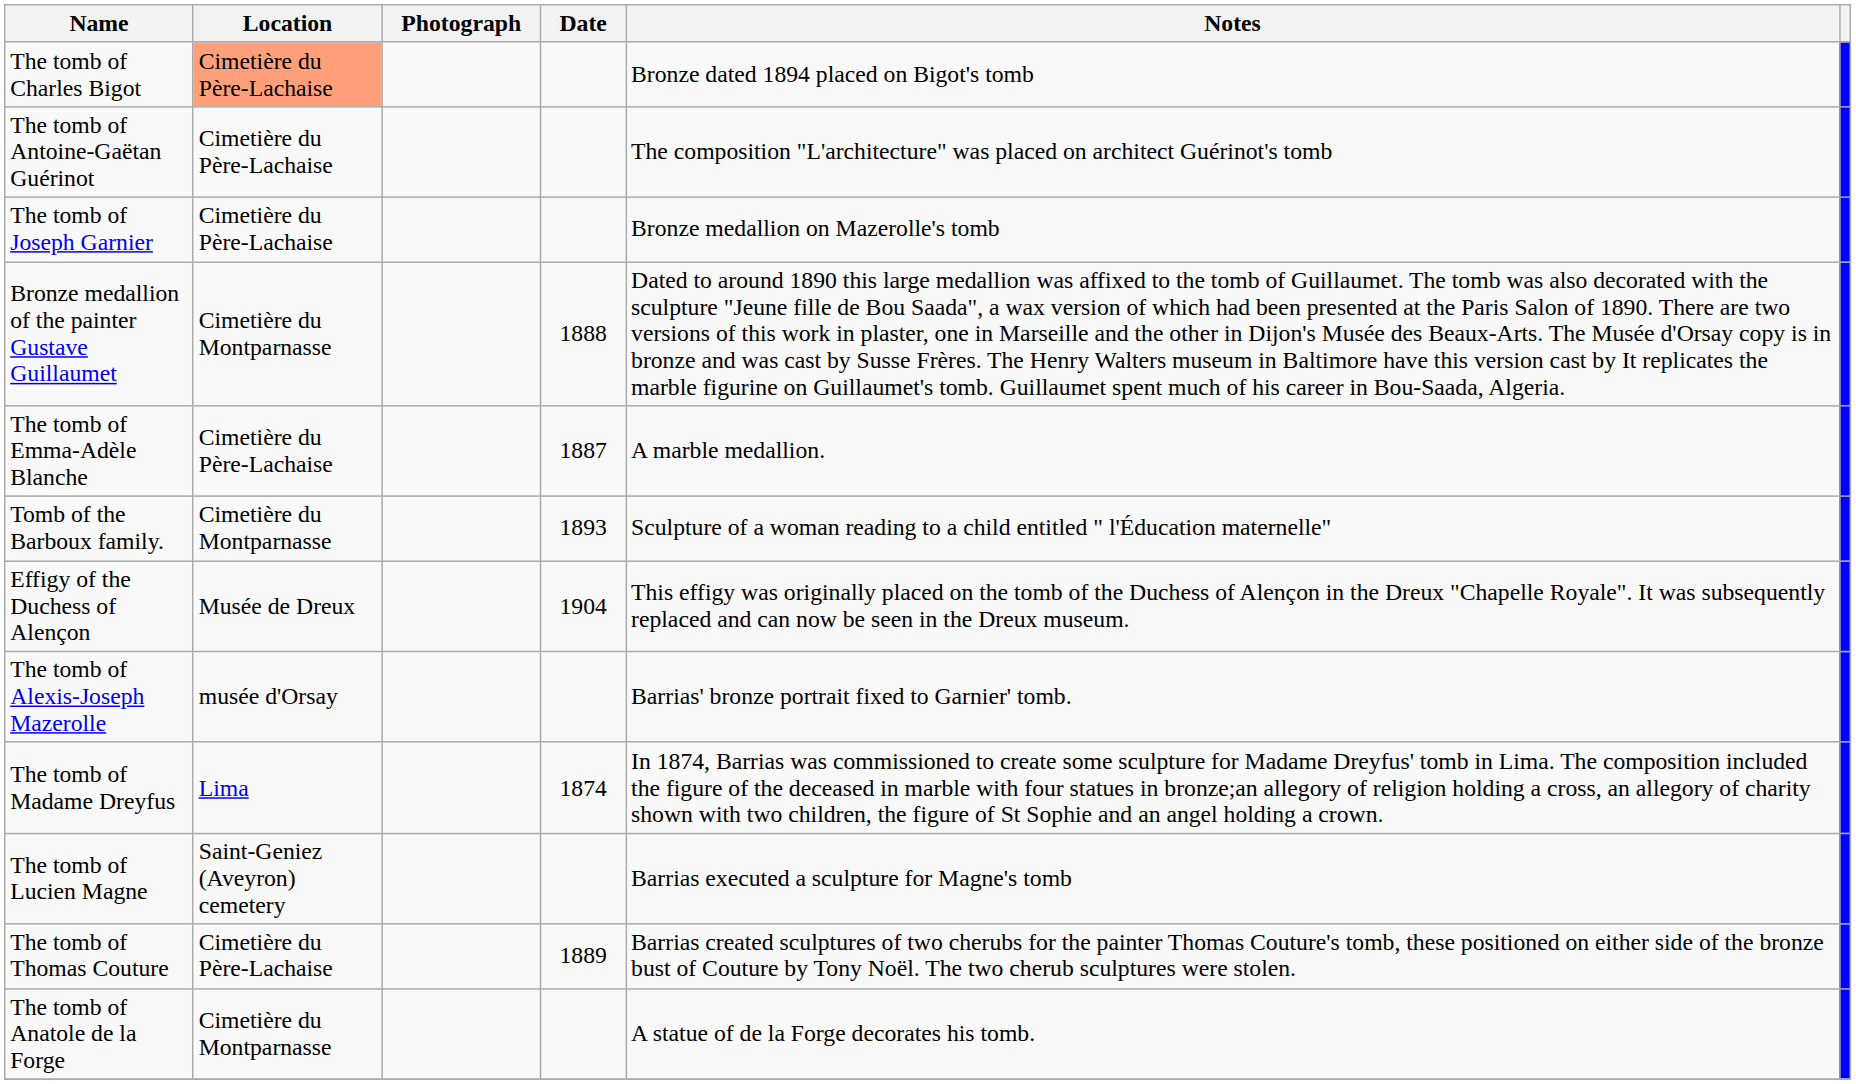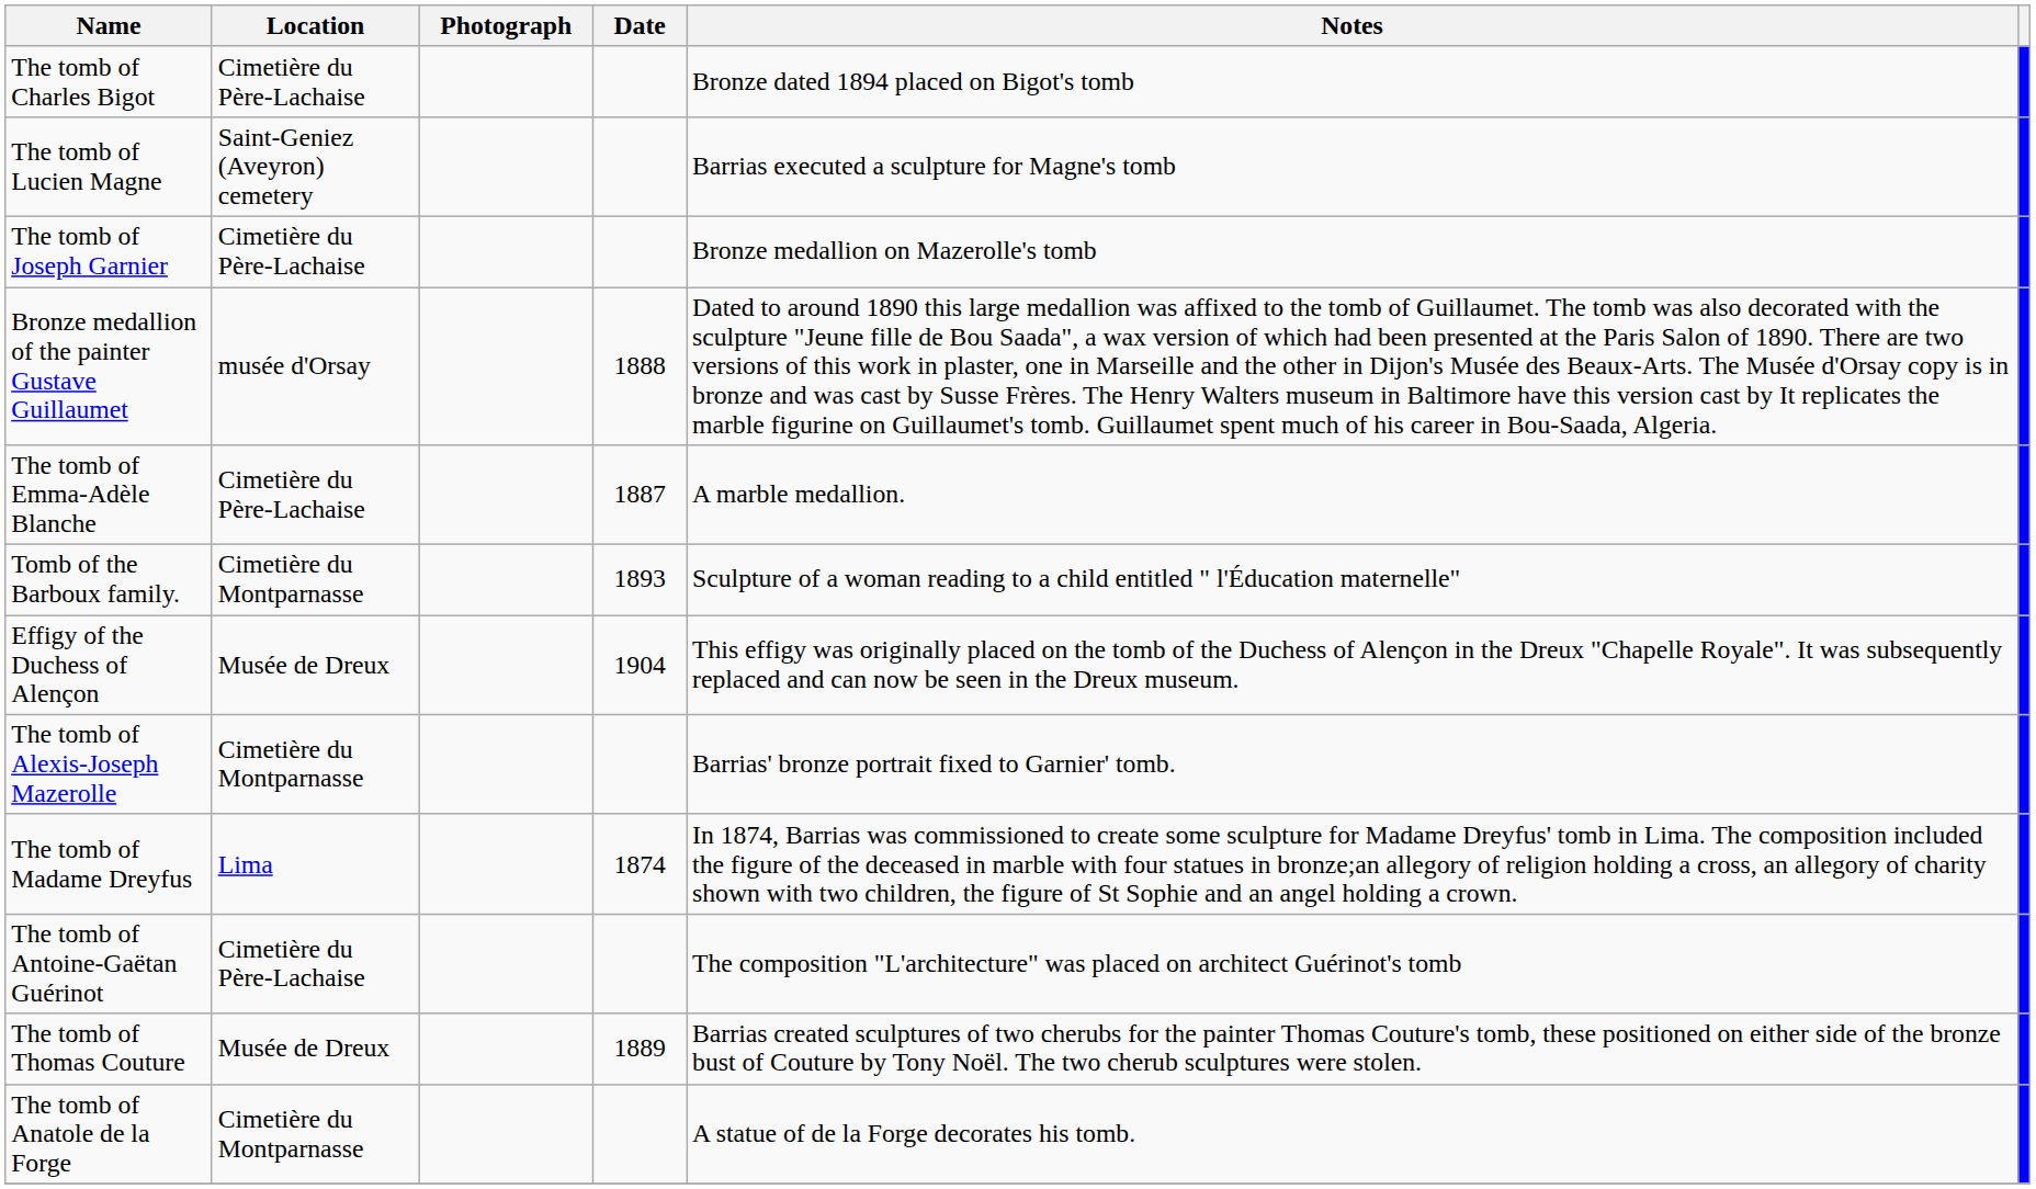The tomb of Charles Bigot | Location: lightsalmon background -> no background
rows swapped: The tomb of Lucien Magne <-> The tomb of Antoine-Gaëtan Guérinot
Bronze medallion of the painter Gustave Guillaumet | Location: Cimetière du Montparnasse -> musée d'Orsay
The tomb of Alexis-Joseph Mazerolle | Location: musée d'Orsay -> Cimetière du Montparnasse
The tomb of Thomas Couture | Location: Cimetière du Père-Lachaise -> Musée de Dreux
